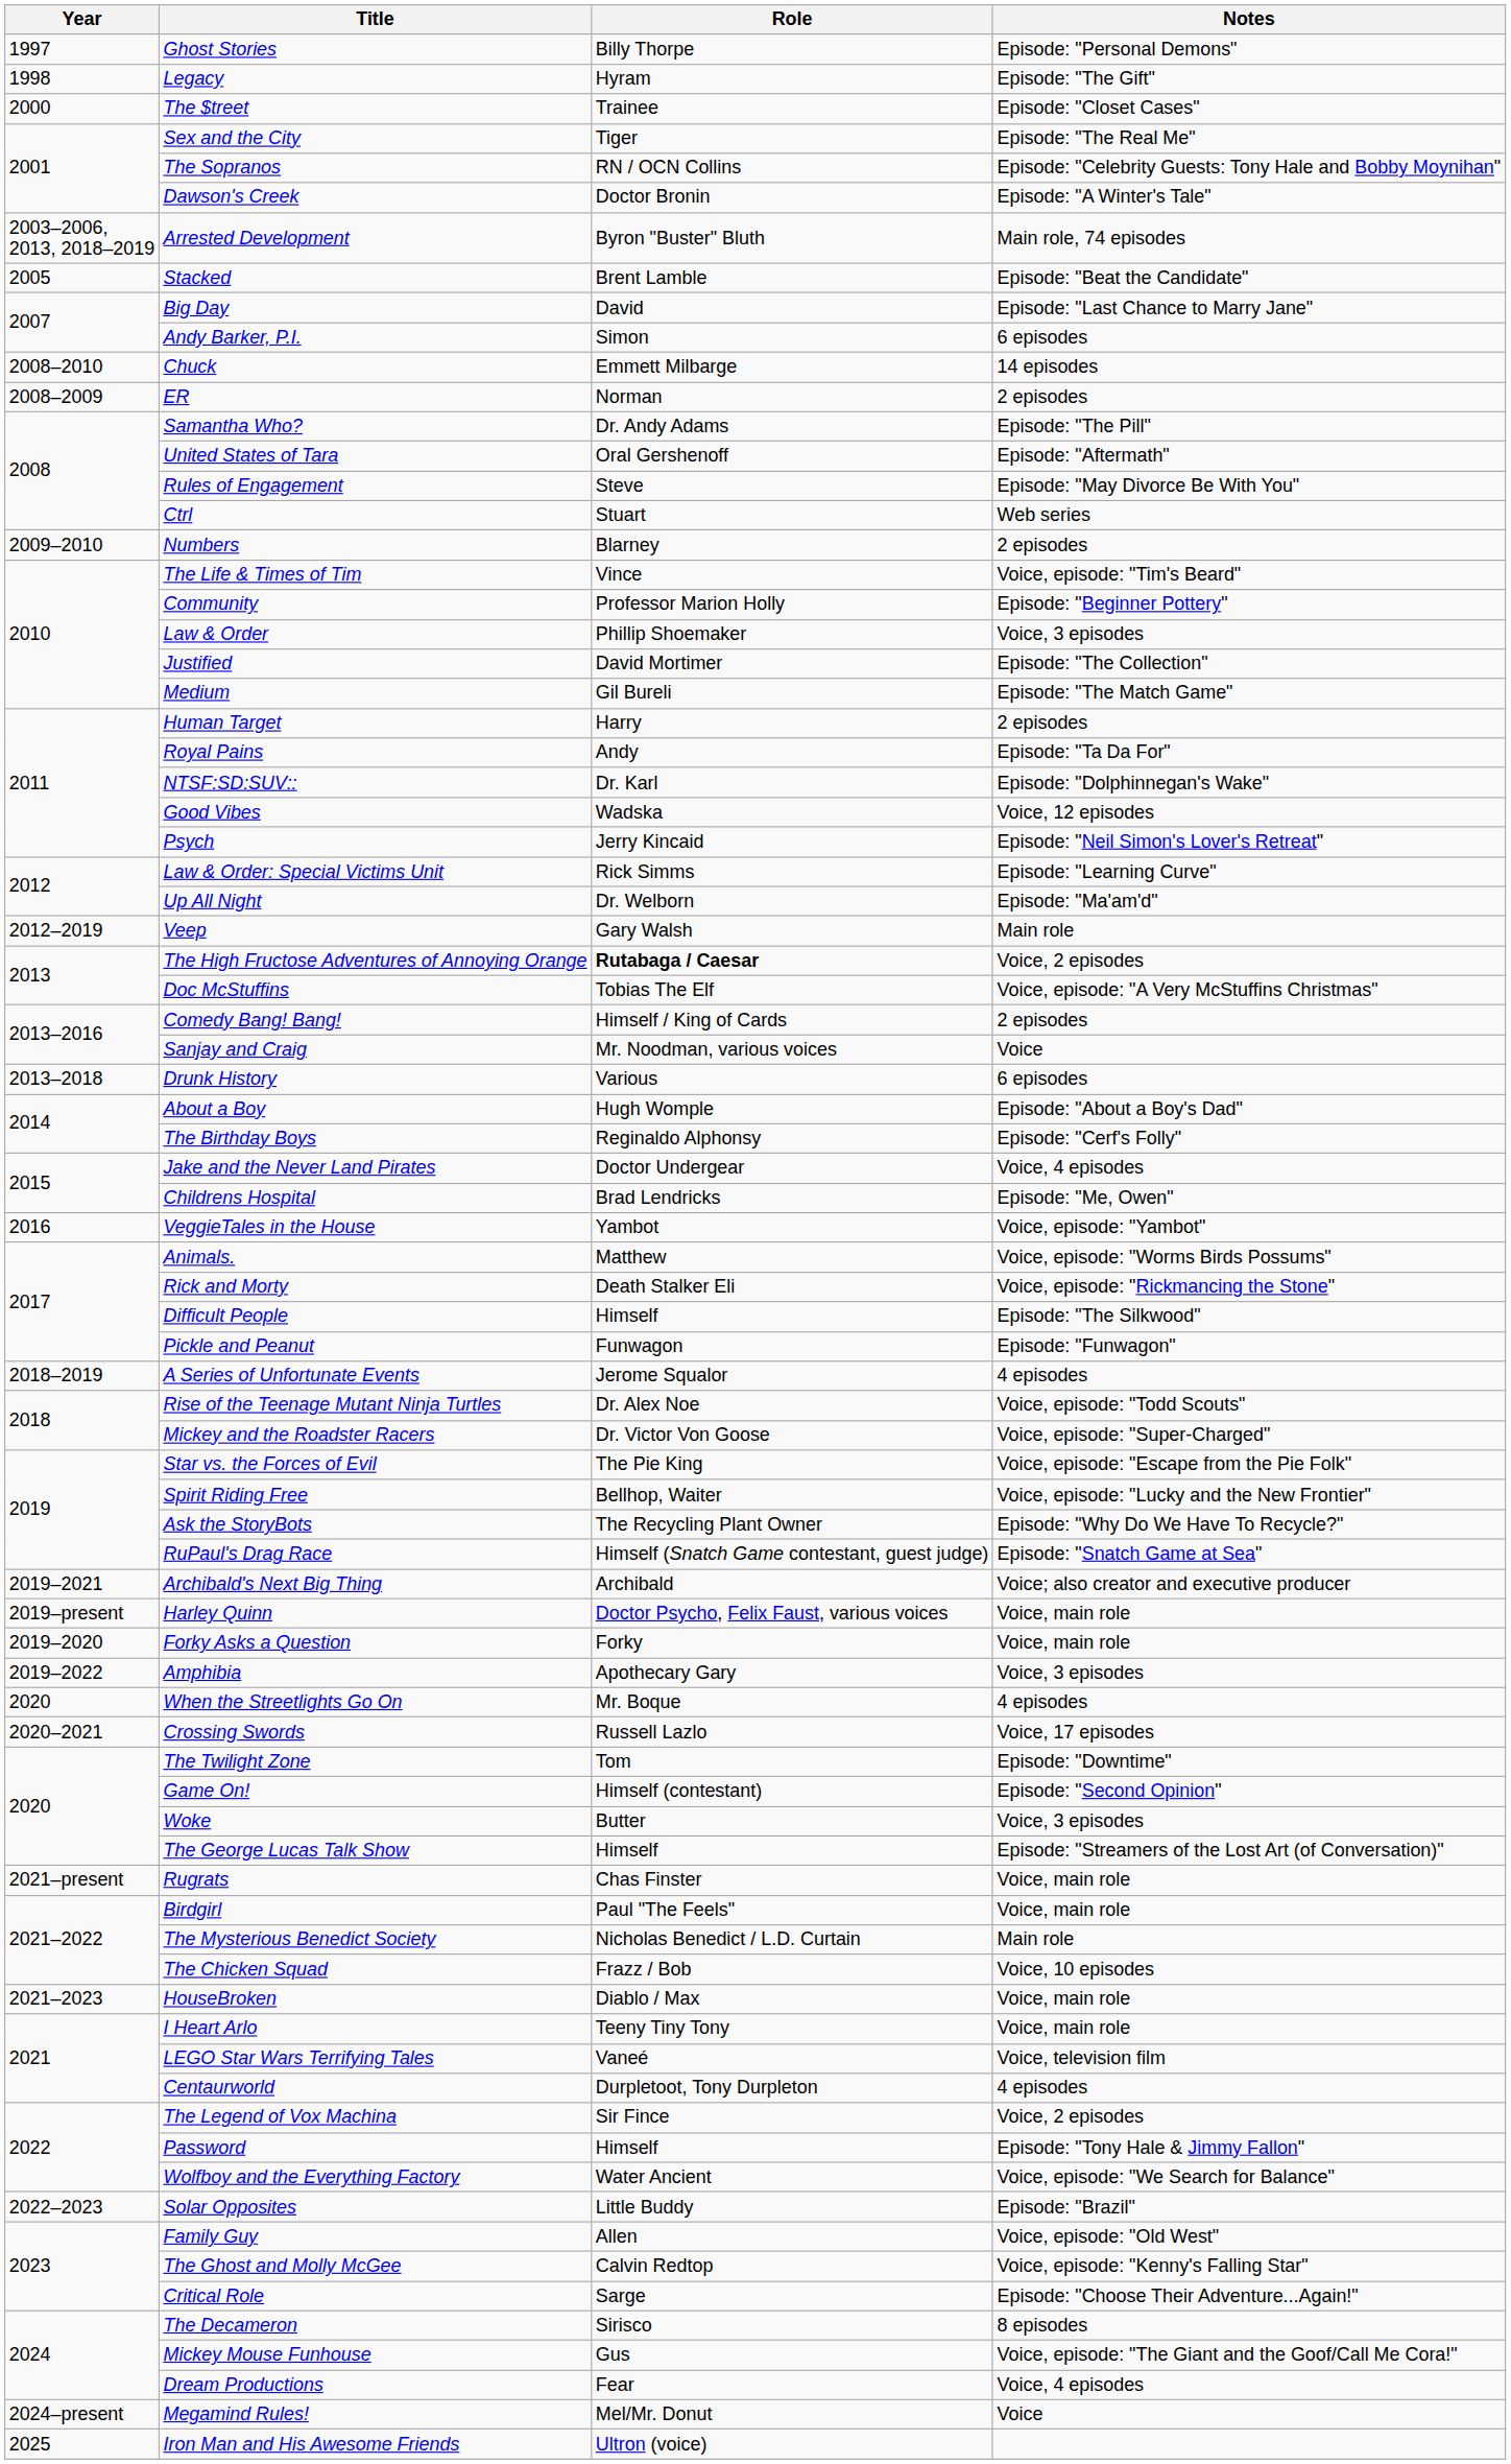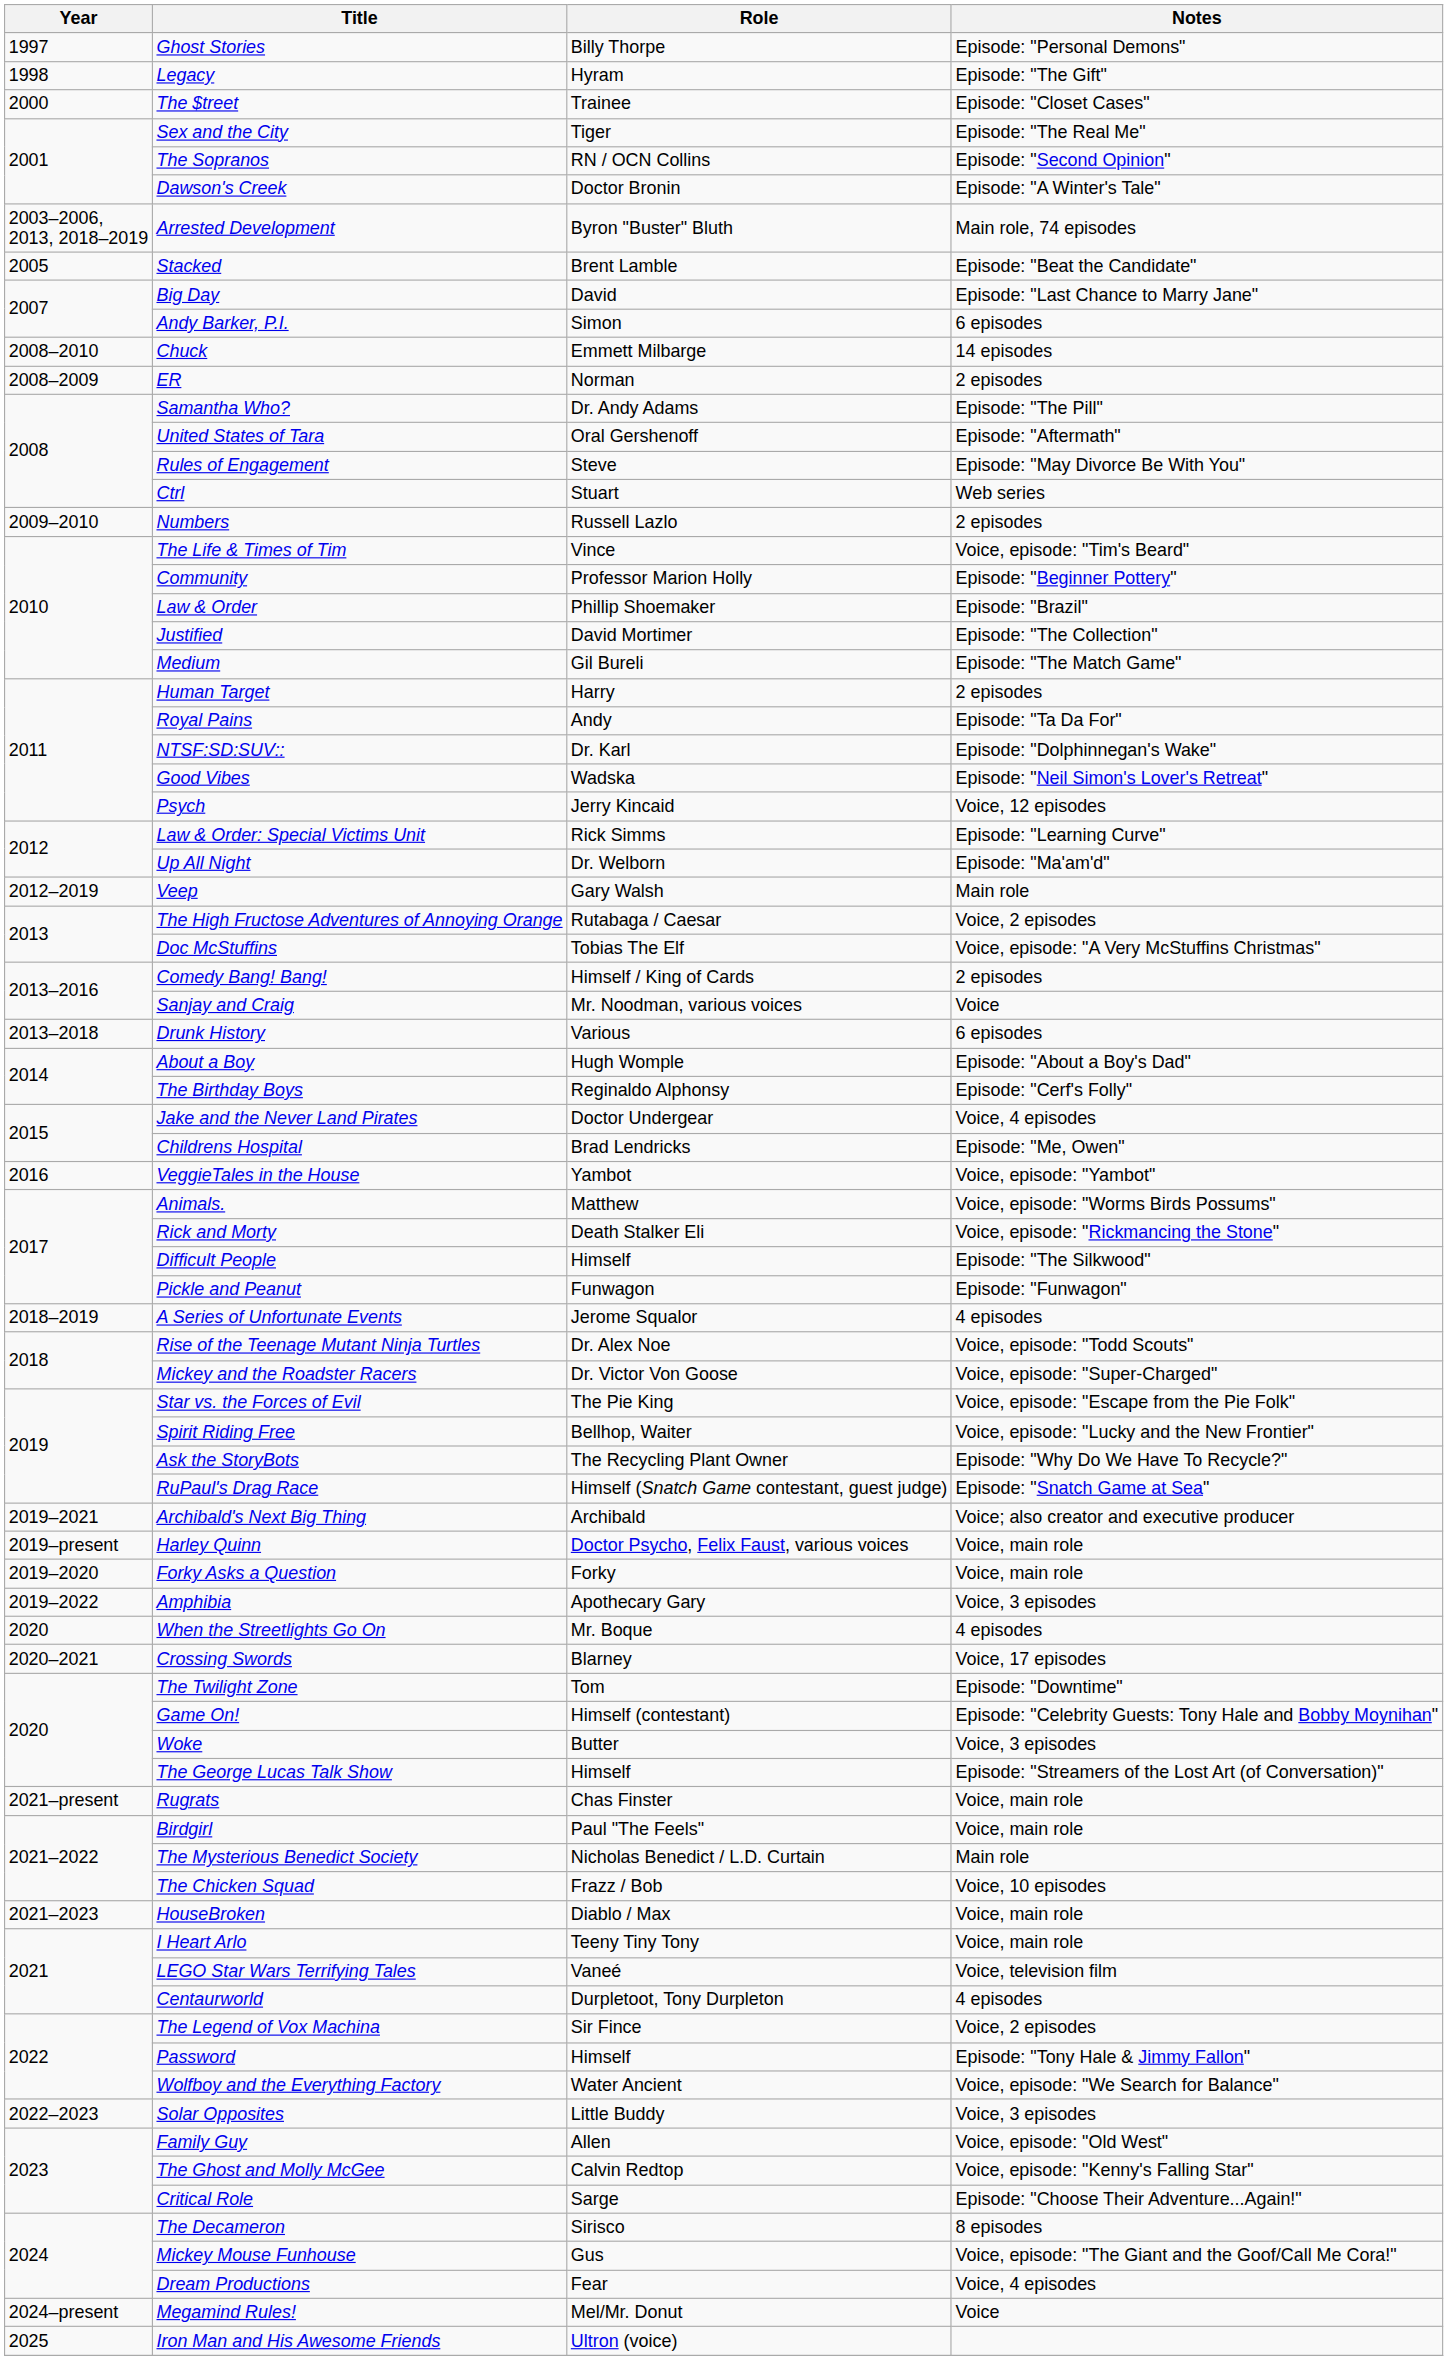The Sopranos | Notes: Episode: "Celebrity Guests: Tony Hale and Bobby Moynihan" -> Episode: "Second Opinion"
Numbers | Role: Blarney -> Russell Lazlo
Law & Order | Notes: Voice, 3 episodes -> Episode: "Brazil"
Good Vibes | Notes: Voice, 12 episodes -> Episode: "Neil Simon's Lover's Retreat"
Psych | Notes: Episode: "Neil Simon's Lover's Retreat" -> Voice, 12 episodes
The High Fructose Adventures of Annoying Orange | Role: bold -> normal
Crossing Swords | Role: Russell Lazlo -> Blarney
Game On! | Notes: Episode: "Second Opinion" -> Episode: "Celebrity Guests: Tony Hale and Bobby Moynihan"
Solar Opposites | Notes: Episode: "Brazil" -> Voice, 3 episodes
